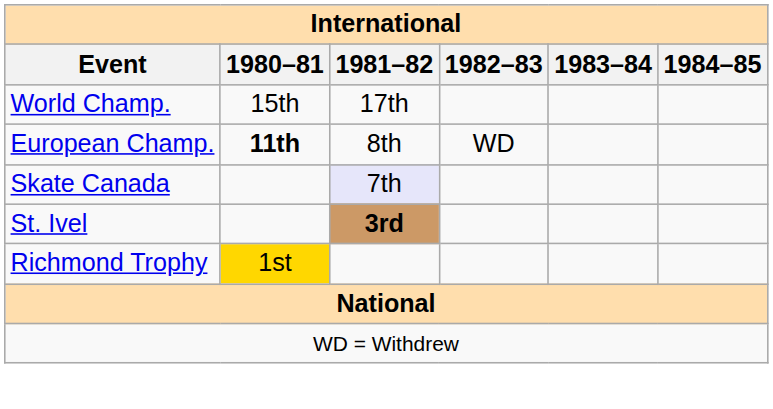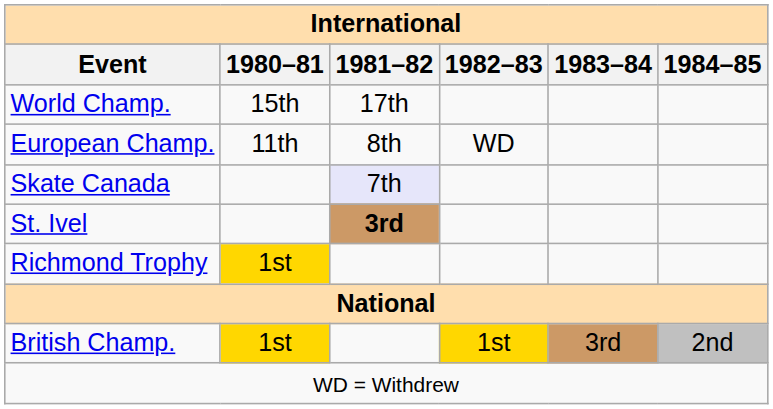European Champ. | 1980–81: bold -> normal
+ row: British Champ. | 1st | 1st | 3rd | 2nd
